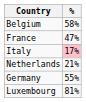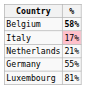Belgium | %: normal -> bold
- row: France | 47%
